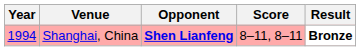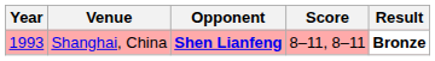Shanghai, China | Year: 1994 -> 1993
